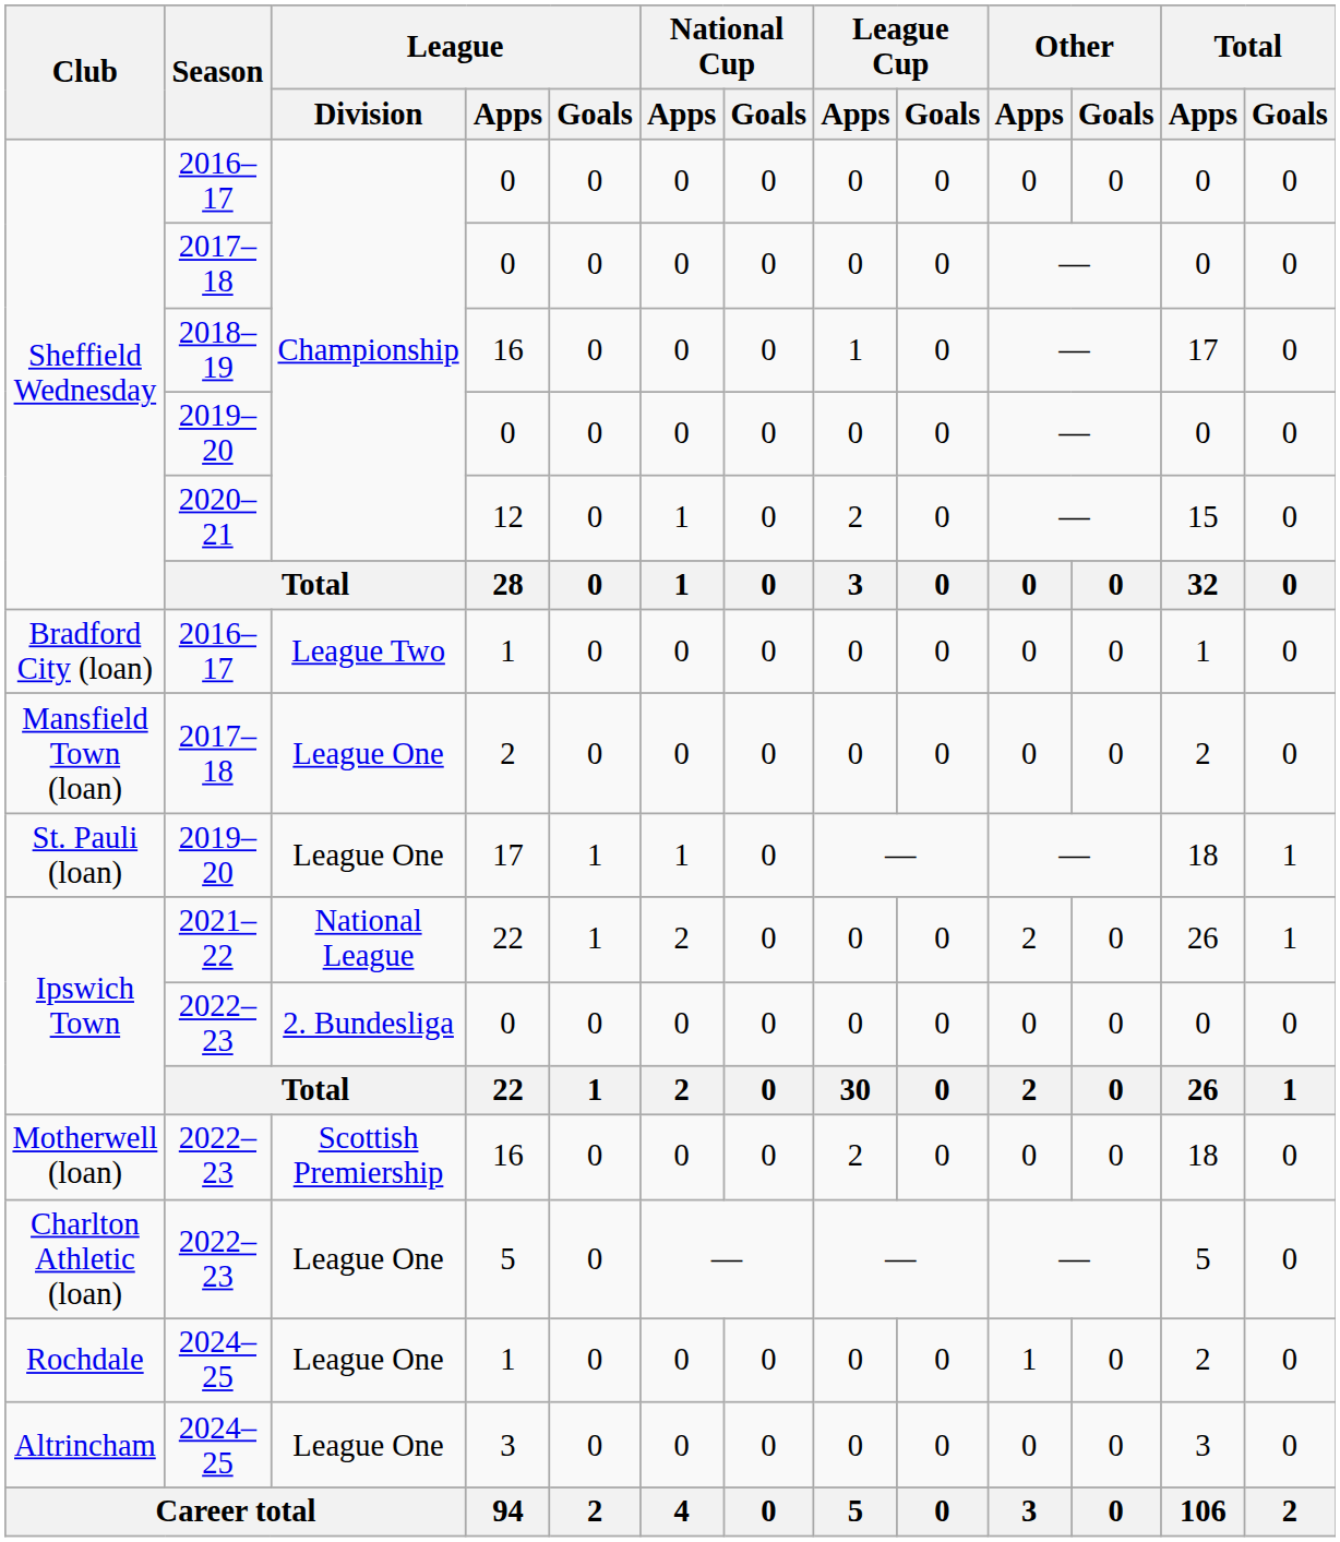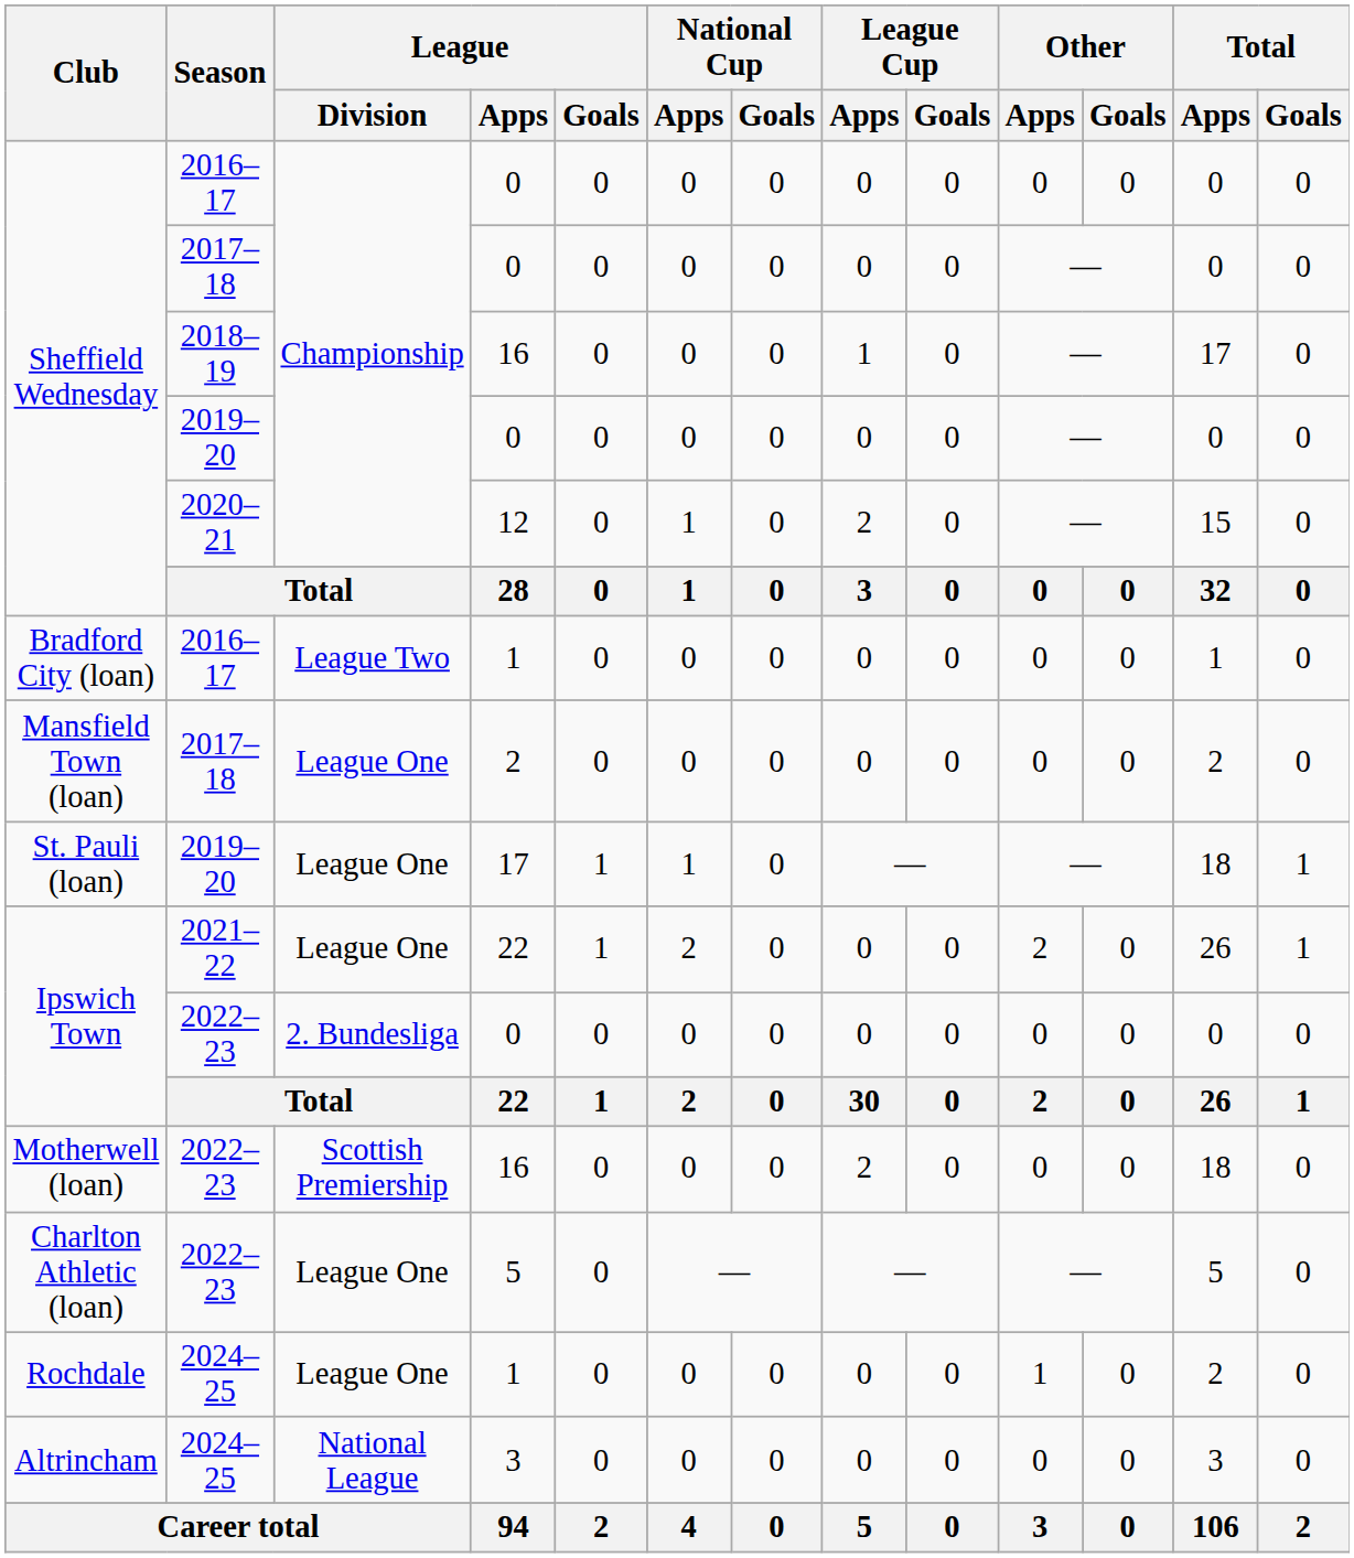Ipswich Town / 2021–22 | League / Division: National League -> League One
Altrincham | League / Division: League One -> National League
